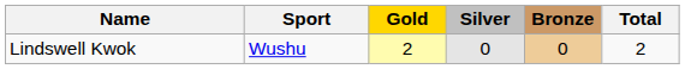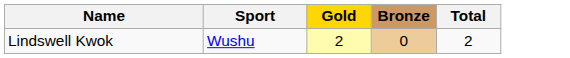- column: Silver | 0
